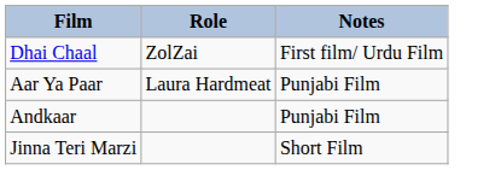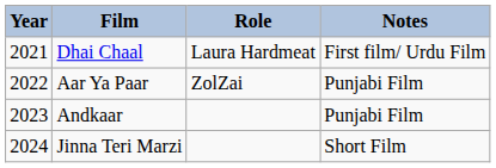+ column: Year | 2021 | 2022 | 2023 | 2024
Dhai Chaal | Role: ZolZai -> Laura Hardmeat
Aar Ya Paar | Role: Laura Hardmeat -> ZolZai
